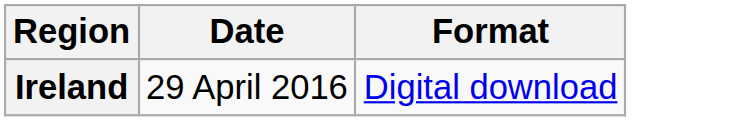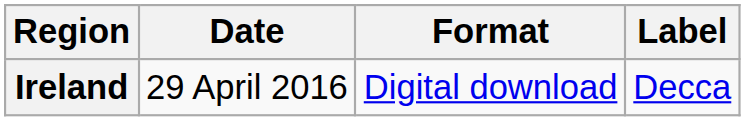+ column: Label | Decca
